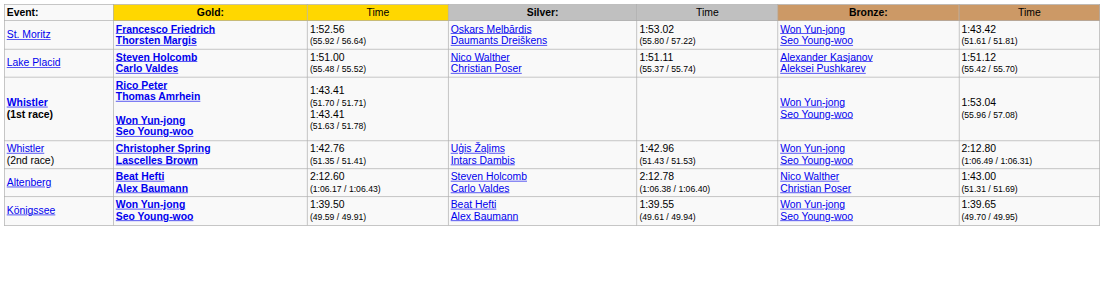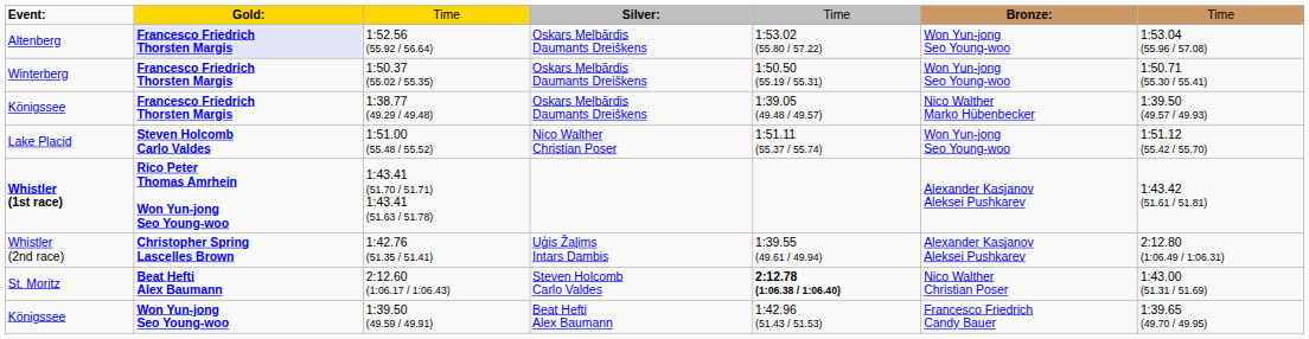1:52.56 (55.92 / 56.64) | column 1: St. Moritz -> Altenberg
1:52.56 (55.92 / 56.64) | column 2: no background -> lavender background
1:52.56 (55.92 / 56.64) | column 7: 1:43.42 (51.61 / 51.81) -> 1:53.04 (55.96 / 57.08)
+ row: Winterberg | Francesco Friedrich Thorsten Margis | 1:50.37 (55.02 / 55.35) | Oskars Melbārdis Daumants Dreiškens | 1:50.50 (55.19 / 55.31) | Won Yun-jong Seo Young-woo | 1:50.71 (55.30 / 55.41)
+ row: Königssee | Francesco Friedrich Thorsten Margis | 1:38.77 (49.29 / 49.48) | Oskars Melbārdis Daumants Dreiškens | 1:39.05 (49.48 / 49.57) | Nico Walther Marko Hübenbecker | 1:39.50 (49.57 / 49.93)
1:51.00 (55.48 / 55.52) | column 6: Alexander Kasjanov Aleksei Pushkarev -> Won Yun-jong Seo Young-woo
1:43.41 (51.70 / 51.71) 1:43.41 (51.63 / 51.78) | column 6: Won Yun-jong Seo Young-woo -> Alexander Kasjanov Aleksei Pushkarev
1:43.41 (51.70 / 51.71) 1:43.41 (51.63 / 51.78) | column 7: 1:53.04 (55.96 / 57.08) -> 1:43.42 (51.61 / 51.81)
1:42.76 (51.35 / 51.41) | column 5: 1:42.96 (51.43 / 51.53) -> 1:39.55 (49.61 / 49.94)
1:42.76 (51.35 / 51.41) | column 6: Won Yun-jong Seo Young-woo -> Alexander Kasjanov Aleksei Pushkarev
2:12.60 (1:06.17 / 1:06.43) | column 1: Altenberg -> St. Moritz
2:12.60 (1:06.17 / 1:06.43) | column 5: normal -> bold
1:39.50 (49.59 / 49.91) | column 5: 1:39.55 (49.61 / 49.94) -> 1:42.96 (51.43 / 51.53)
1:39.50 (49.59 / 49.91) | column 6: Won Yun-jong Seo Young-woo -> Francesco Friedrich Candy Bauer
